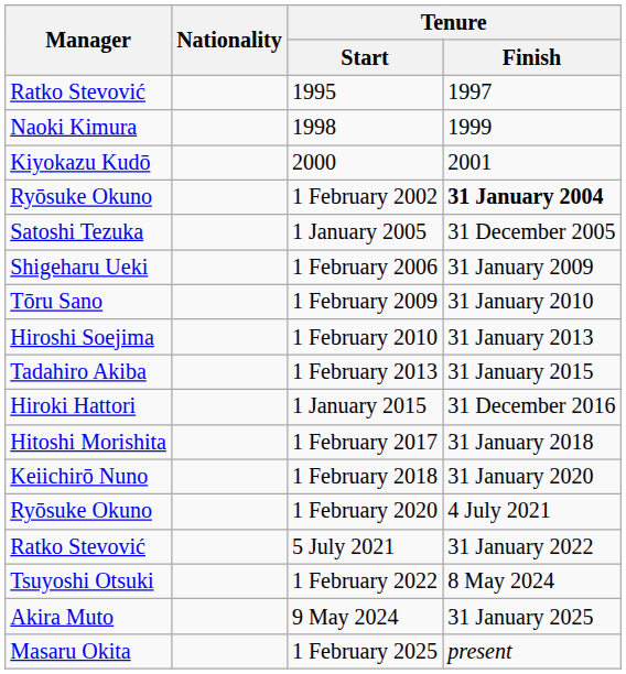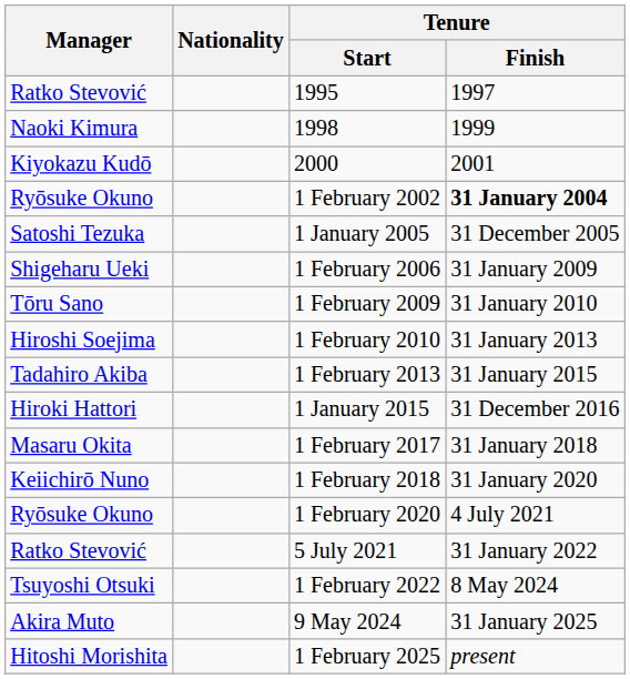1 February 2017 | Manager: Hitoshi Morishita -> Masaru Okita
1 February 2025 | Manager: Masaru Okita -> Hitoshi Morishita
